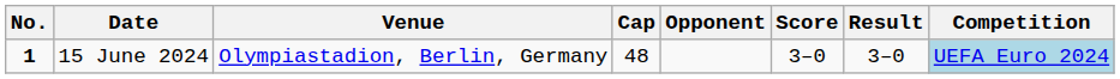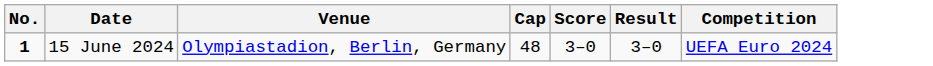- column: Opponent
15 June 2024 | Competition: lightblue background -> no background
